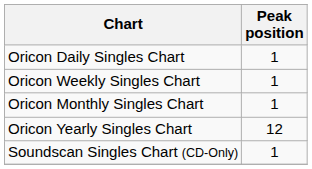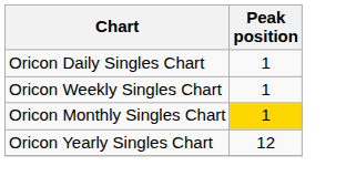Oricon Monthly Singles Chart | Peak position: no background -> gold background
- row: Soundscan Singles Chart (CD-Only) | 1
